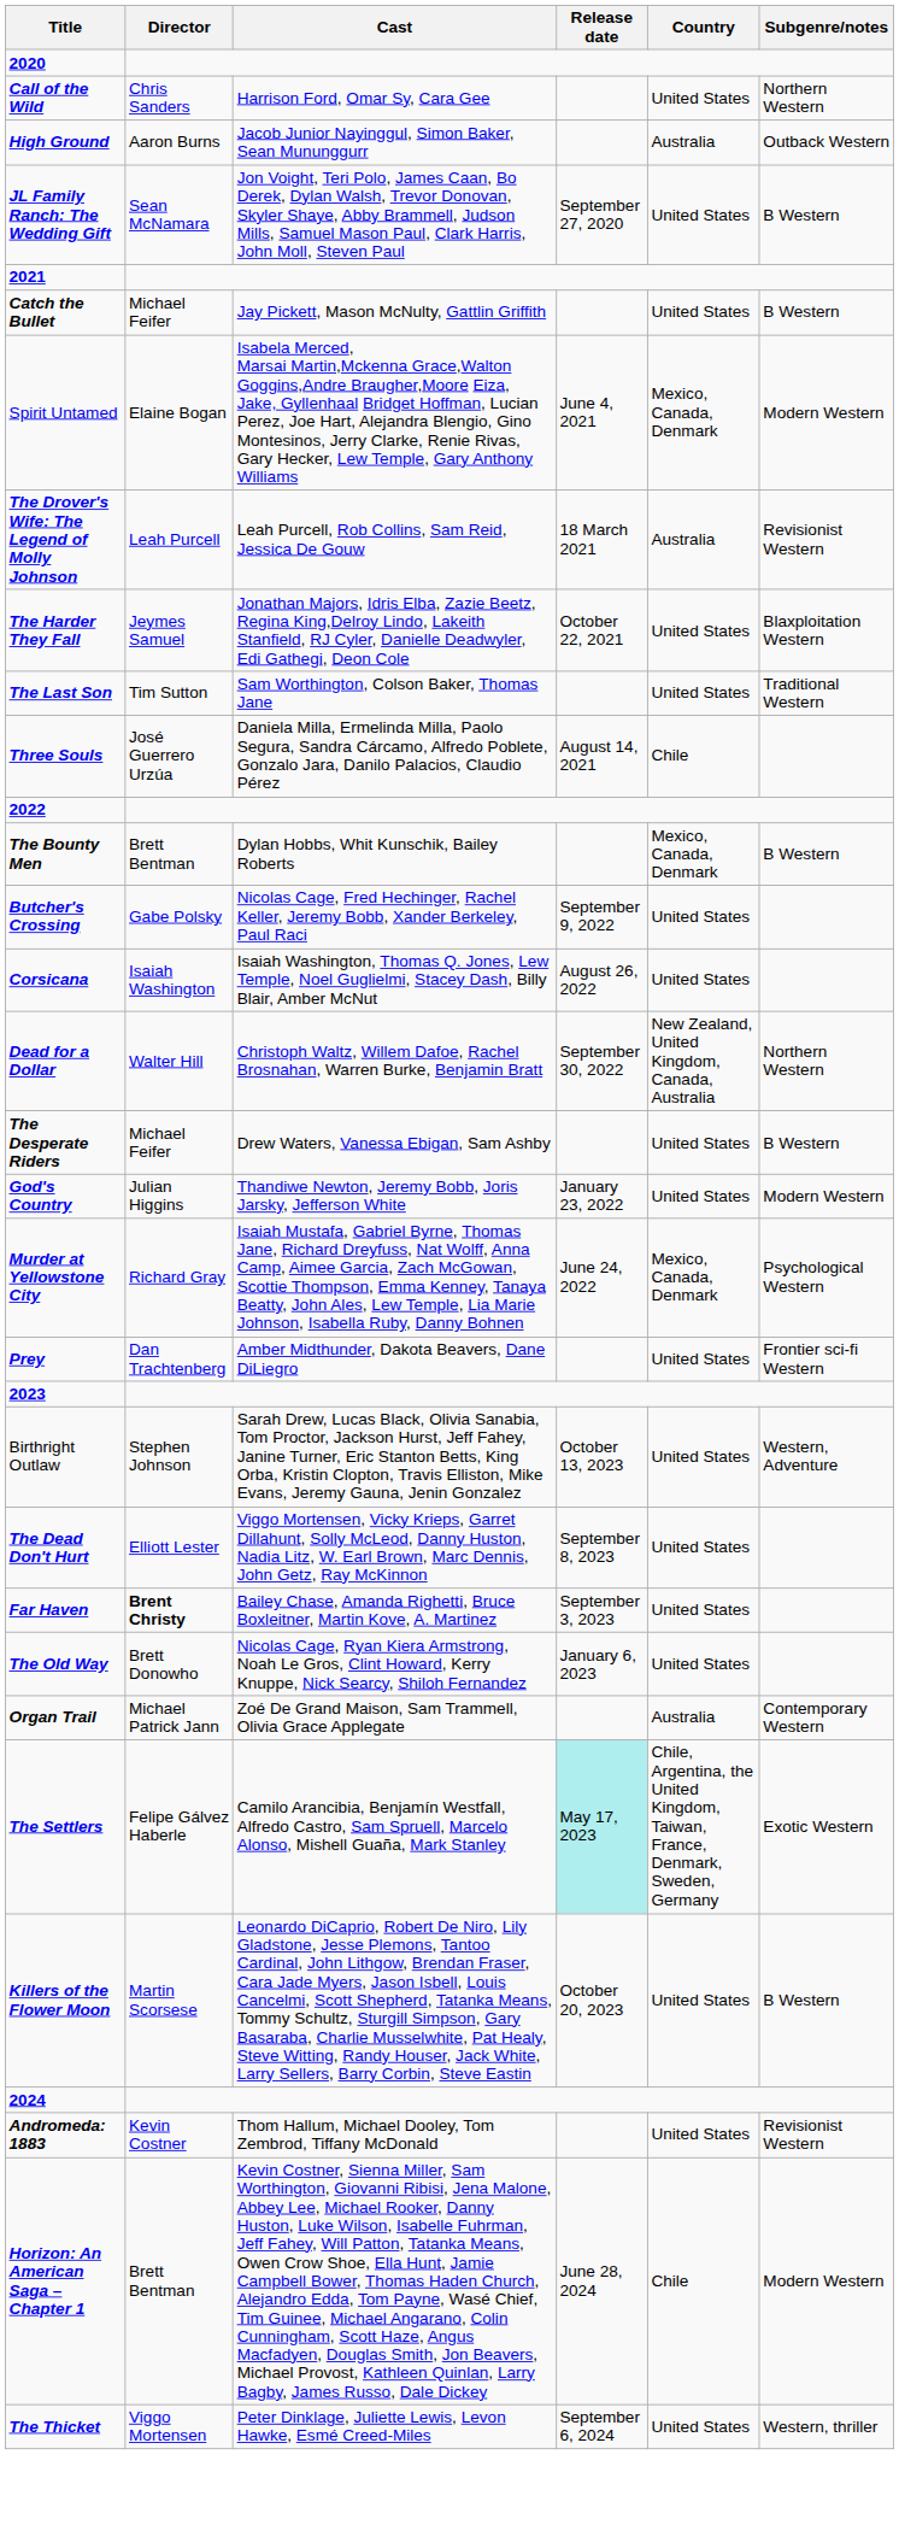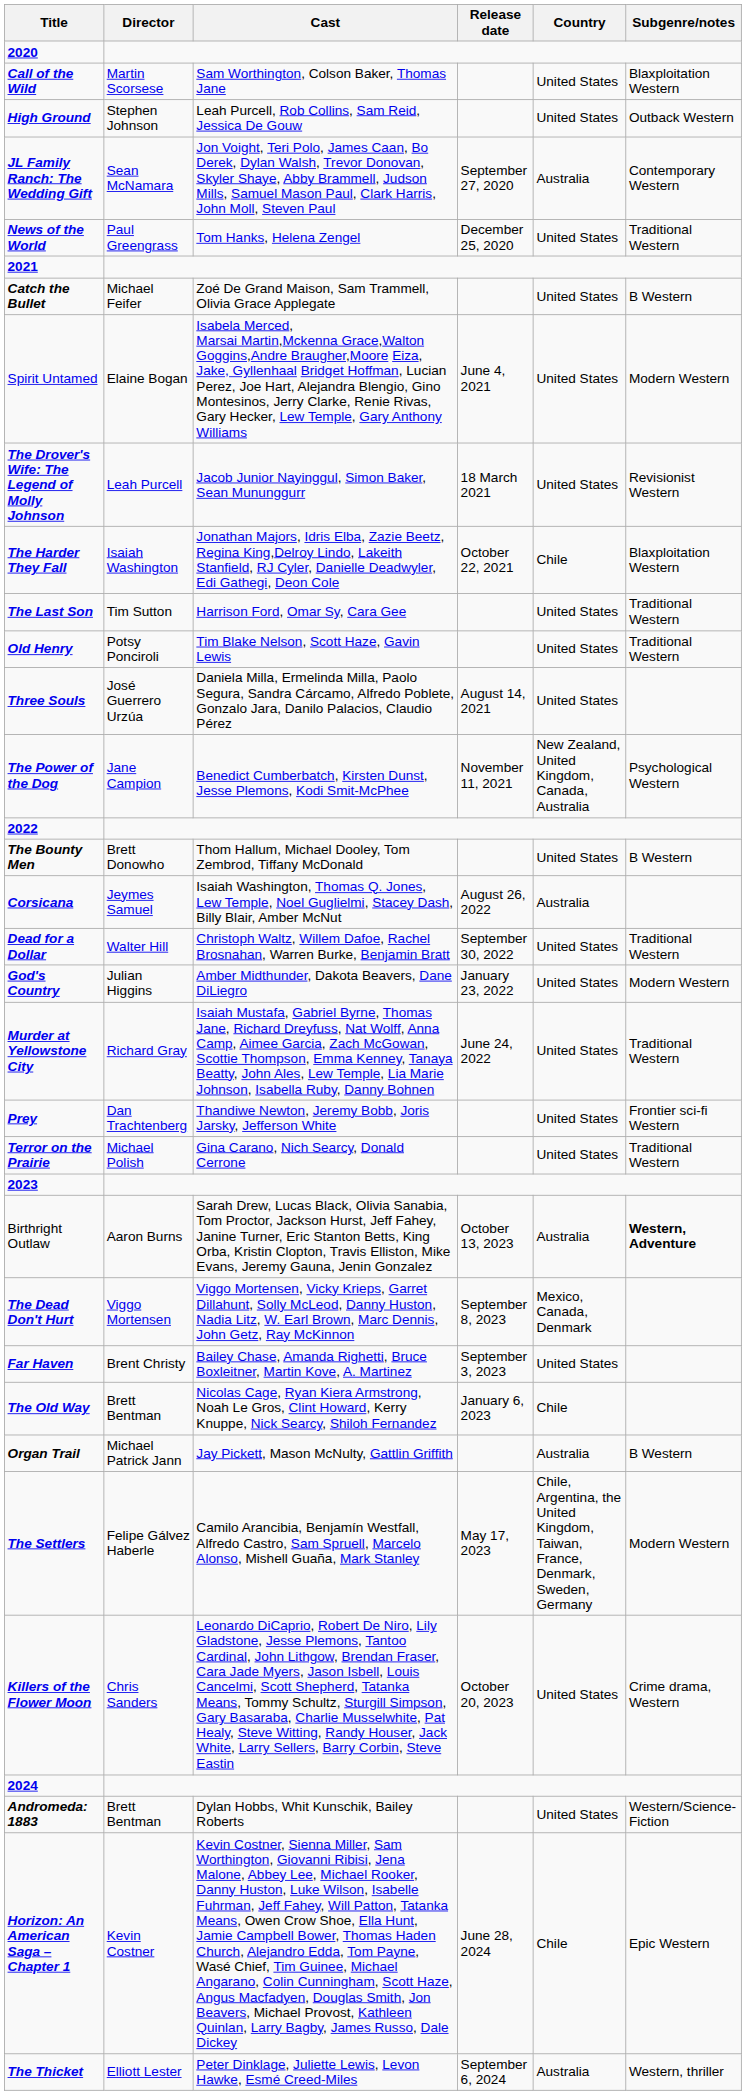Call of the Wild | Director: Chris Sanders -> Martin Scorsese
Call of the Wild | Cast: Harrison Ford, Omar Sy, Cara Gee -> Sam Worthington, Colson Baker, Thomas Jane
Call of the Wild | Subgenre/notes: Northern Western -> Blaxploitation Western
High Ground | Director: Aaron Burns -> Stephen Johnson
High Ground | Cast: Jacob Junior Nayinggul, Simon Baker, Sean Mununggurr -> Leah Purcell, Rob Collins, Sam Reid, Jessica De Gouw
High Ground | Country: Australia -> United States
JL Family Ranch: The Wedding Gift | Country: United States -> Australia
JL Family Ranch: The Wedding Gift | Subgenre/notes: B Western -> Contemporary Western
+ row: News of the World | Paul Greengrass | Tom Hanks, Helena Zengel | December 25, 2020 | United States | Traditional Western
Catch the Bullet | Cast: Jay Pickett, Mason McNulty, Gattlin Griffith -> Zoé De Grand Maison, Sam Trammell, Olivia Grace Applegate
Spirit Untamed | Country: Mexico, Canada, Denmark -> United States
The Drover's Wife: The Legend of Molly Johnson | Cast: Leah Purcell, Rob Collins, Sam Reid, Jessica De Gouw -> Jacob Junior Nayinggul, Simon Baker, Sean Mununggurr
The Drover's Wife: The Legend of Molly Johnson | Country: Australia -> United States
The Harder They Fall | Director: Jeymes Samuel -> Isaiah Washington
The Harder They Fall | Country: United States -> Chile
The Last Son | Cast: Sam Worthington, Colson Baker, Thomas Jane -> Harrison Ford, Omar Sy, Cara Gee
+ row: Old Henry | Potsy Ponciroli | Tim Blake Nelson, Scott Haze, Gavin Lewis | United States | Traditional Western
Three Souls | Country: Chile -> United States
+ row: The Power of the Dog | Jane Campion | Benedict Cumberbatch, Kirsten Dunst, Jesse Plemons, Kodi Smit-McPhee | November 11, 2021 | New Zealand, United Kingdom, Canada, Australia | Psychological Western
The Bounty Men | Director: Brett Bentman -> Brett Donowho
The Bounty Men | Cast: Dylan Hobbs, Whit Kunschik, Bailey Roberts -> Thom Hallum, Michael Dooley, Tom Zembrod, Tiffany McDonald
The Bounty Men | Country: Mexico, Canada, Denmark -> United States
- row: Butcher's Crossing | Gabe Polsky | Nicolas Cage, Fred Hechinger, Rachel Keller, Jeremy Bobb, Xander Berkeley, Paul Raci | September 9, 2022 | United States
Corsicana | Director: Isaiah Washington -> Jeymes Samuel
Corsicana | Country: United States -> Australia
Dead for a Dollar | Country: New Zealand, United Kingdom, Canada, Australia -> United States
Dead for a Dollar | Subgenre/notes: Northern Western -> Traditional Western
- row: The Desperate Riders | Michael Feifer | Drew Waters, Vanessa Ebigan, Sam Ashby | United States | B Western
God's Country | Cast: Thandiwe Newton, Jeremy Bobb, Joris Jarsky, Jefferson White -> Amber Midthunder, Dakota Beavers, Dane DiLiegro
Murder at Yellowstone City | Country: Mexico, Canada, Denmark -> United States
Murder at Yellowstone City | Subgenre/notes: Psychological Western -> Traditional Western
Prey | Cast: Amber Midthunder, Dakota Beavers, Dane DiLiegro -> Thandiwe Newton, Jeremy Bobb, Joris Jarsky, Jefferson White
+ row: Terror on the Prairie | Michael Polish | Gina Carano, Nich Searcy, Donald Cerrone | United States | Traditional Western
Birthright Outlaw | Director: Stephen Johnson -> Aaron Burns
Birthright Outlaw | Country: United States -> Australia
Birthright Outlaw | Subgenre/notes: normal -> bold
The Dead Don't Hurt | Director: Elliott Lester -> Viggo Mortensen
The Dead Don't Hurt | Country: United States -> Mexico, Canada, Denmark
Far Haven | Director: bold -> normal
The Old Way | Director: Brett Donowho -> Brett Bentman
The Old Way | Country: United States -> Chile
Organ Trail | Cast: Zoé De Grand Maison, Sam Trammell, Olivia Grace Applegate -> Jay Pickett, Mason McNulty, Gattlin Griffith
Organ Trail | Subgenre/notes: Contemporary Western -> B Western
The Settlers | Release date: paleturquoise background -> no background
The Settlers | Subgenre/notes: Exotic Western -> Modern Western
Killers of the Flower Moon | Director: Martin Scorsese -> Chris Sanders
Killers of the Flower Moon | Subgenre/notes: B Western -> Crime drama, Western
Andromeda: 1883 | Director: Kevin Costner -> Brett Bentman
Andromeda: 1883 | Cast: Thom Hallum, Michael Dooley, Tom Zembrod, Tiffany McDonald -> Dylan Hobbs, Whit Kunschik, Bailey Roberts
Andromeda: 1883 | Subgenre/notes: Revisionist Western -> Western/Science-Fiction
Horizon: An American Saga – Chapter 1 | Director: Brett Bentman -> Kevin Costner
Horizon: An American Saga – Chapter 1 | Subgenre/notes: Modern Western -> Epic Western
The Thicket | Director: Viggo Mortensen -> Elliott Lester
The Thicket | Country: United States -> Australia
